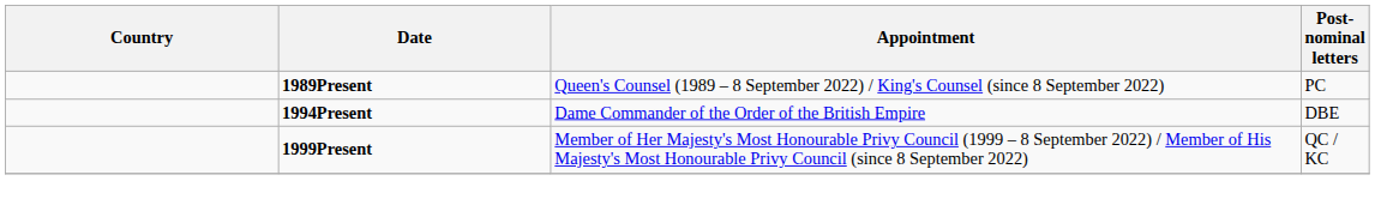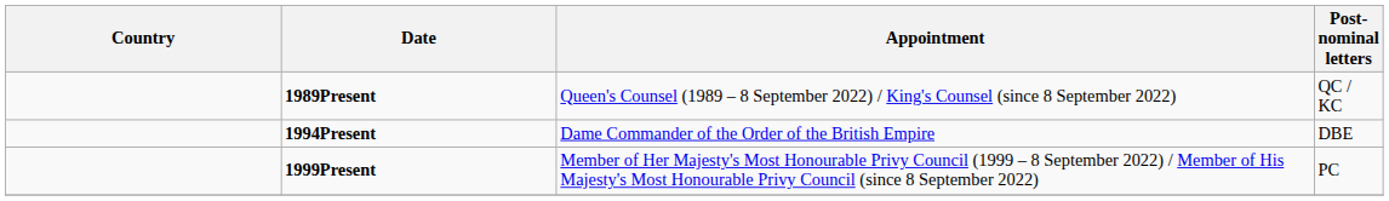1989Present | Post-nominal letters: PC -> QC / KC
1999Present | Post-nominal letters: QC / KC -> PC
